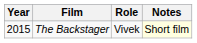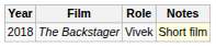The Backstager | Year: 2015 -> 2018
